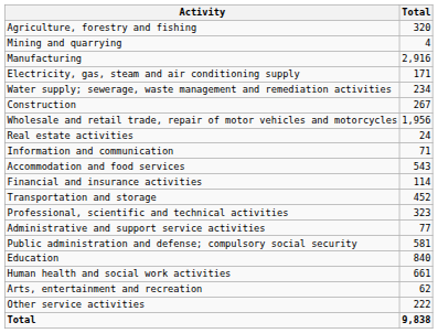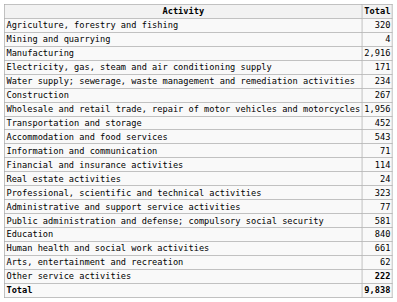rows swapped: Transportation and storage <-> Real estate activities
rows swapped: Accommodation and food services <-> Information and communication
Other service activities | Total: normal -> bold
